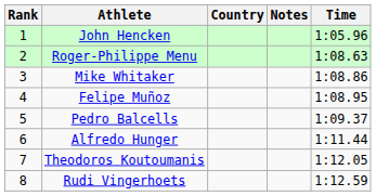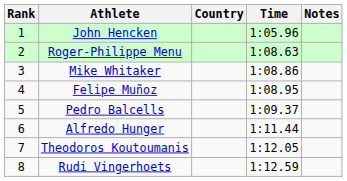columns swapped: Time <-> Notes
